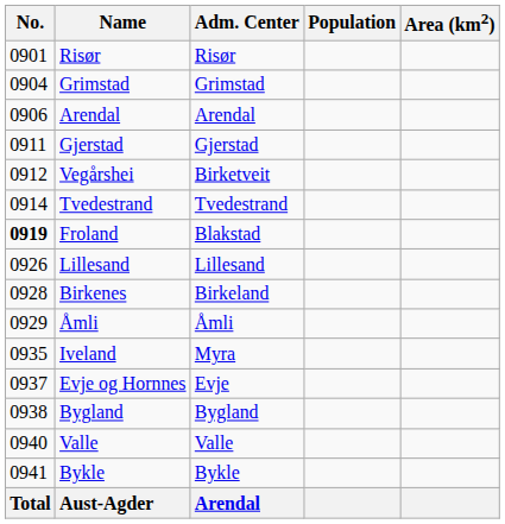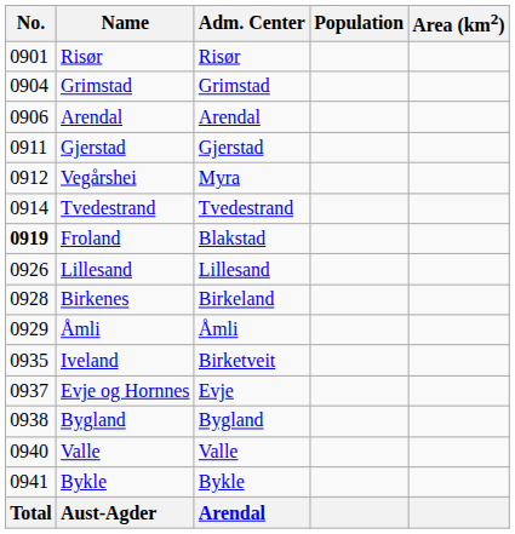Vegårshei | Adm. Center: Birketveit -> Myra
Iveland | Adm. Center: Myra -> Birketveit
